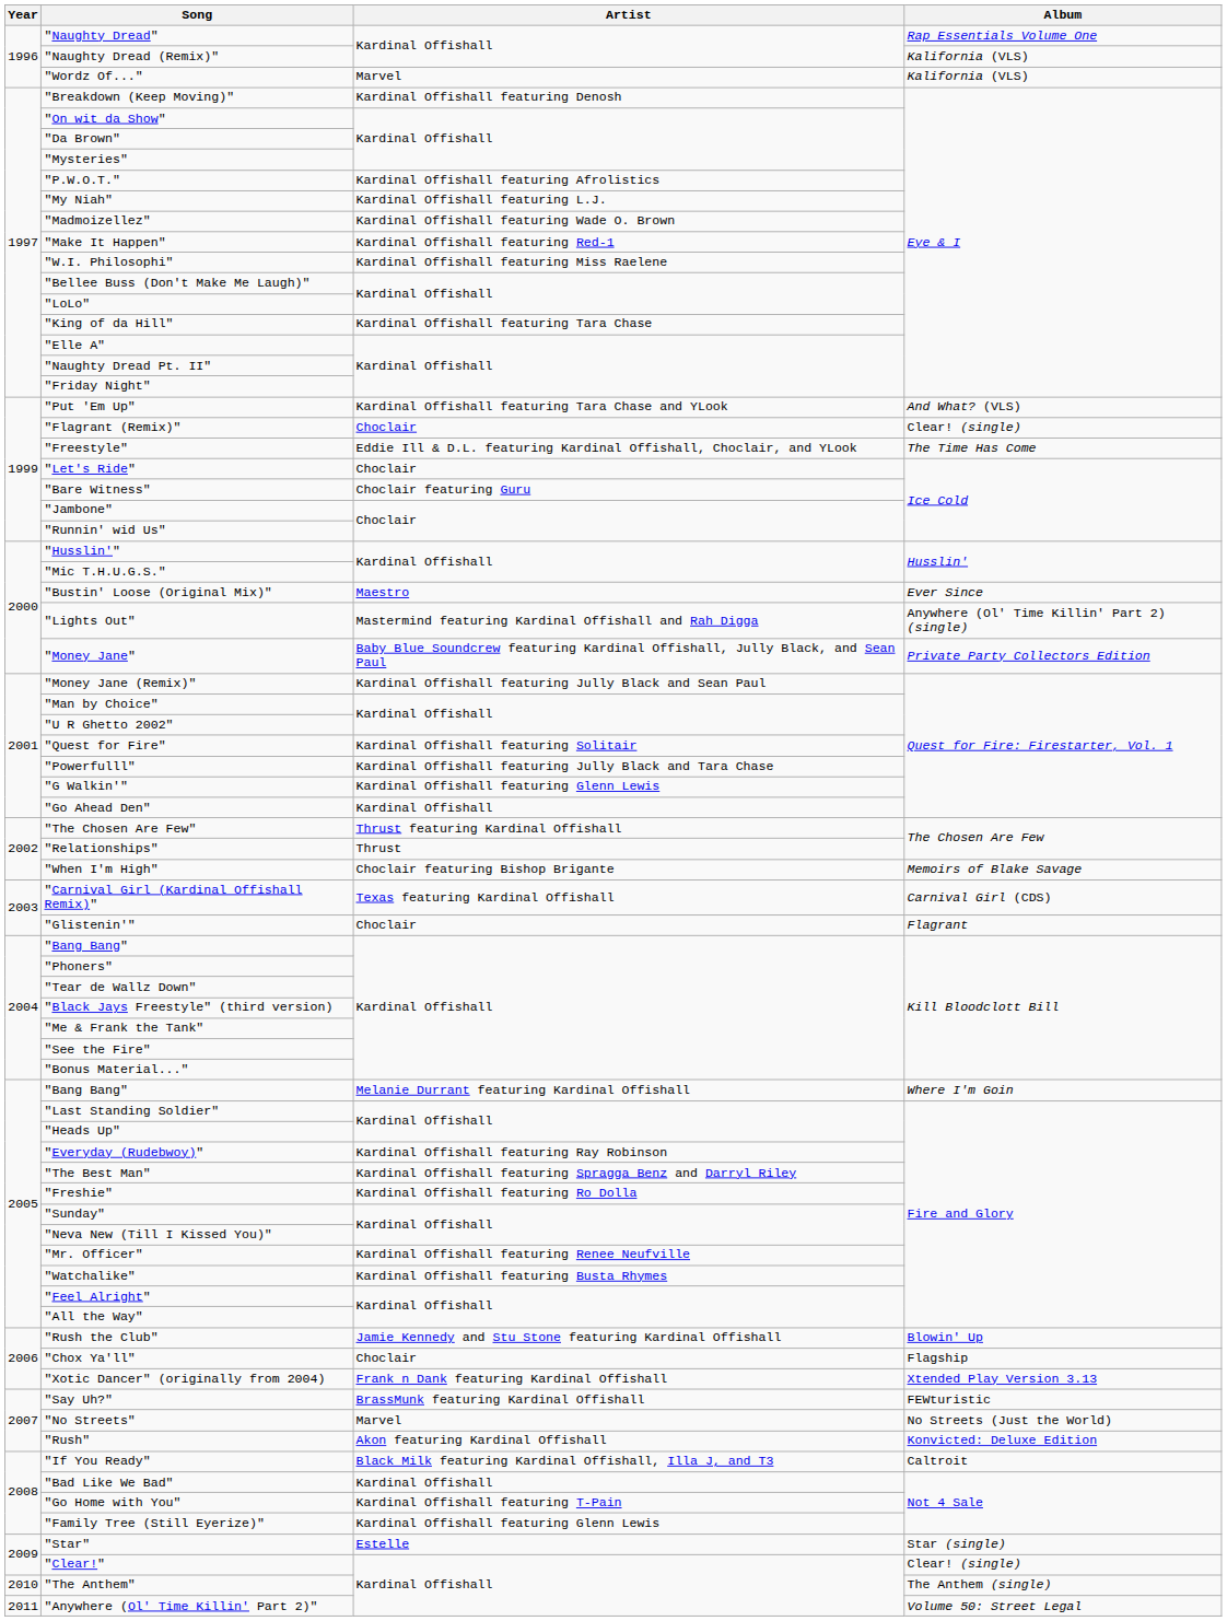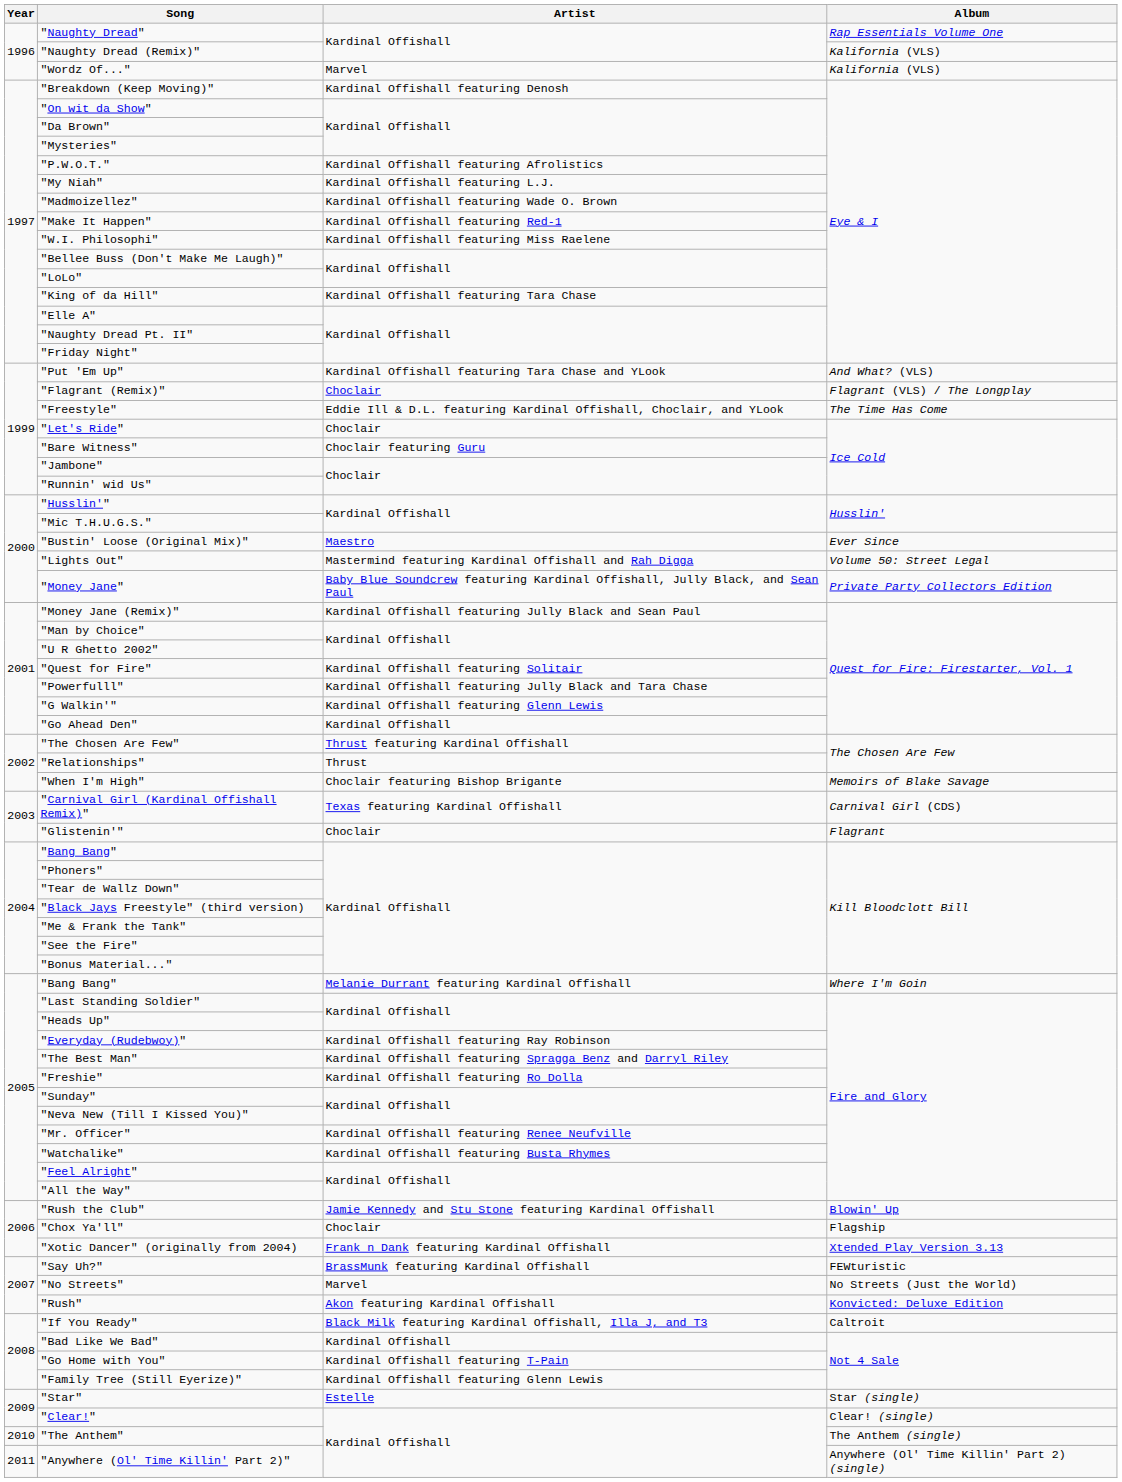"Flagrant (Remix)" | Album: Clear! (single) -> Flagrant (VLS) / The Longplay
"Lights Out" | Album: Anywhere (Ol' Time Killin' Part 2) (single) -> Volume 50: Street Legal
"Anywhere (Ol' Time Killin' Part 2)" | Album: Volume 50: Street Legal -> Anywhere (Ol' Time Killin' Part 2) (single)
